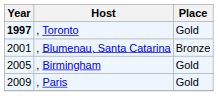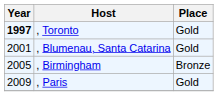, Blumenau, Santa Catarina | Place: Bronze -> Gold
, Birmingham | Place: Gold -> Bronze
